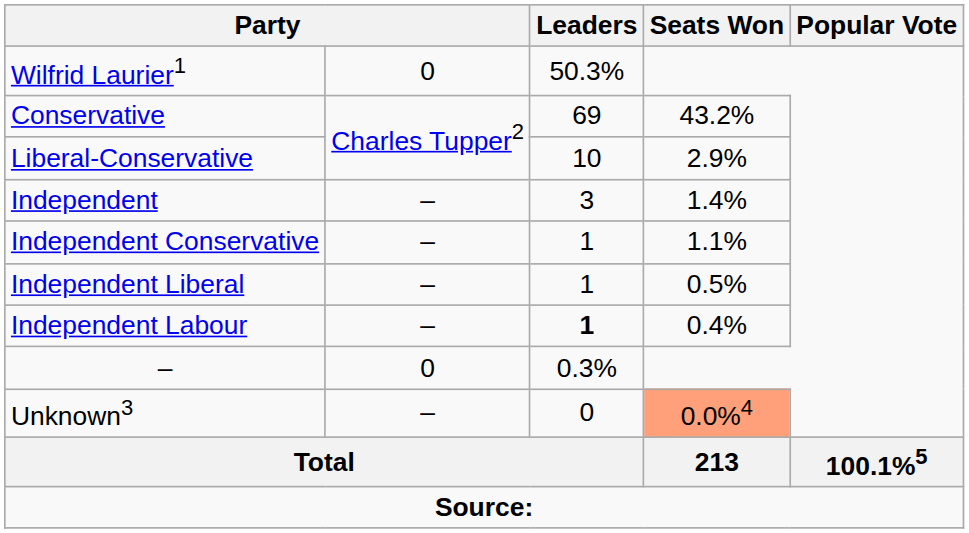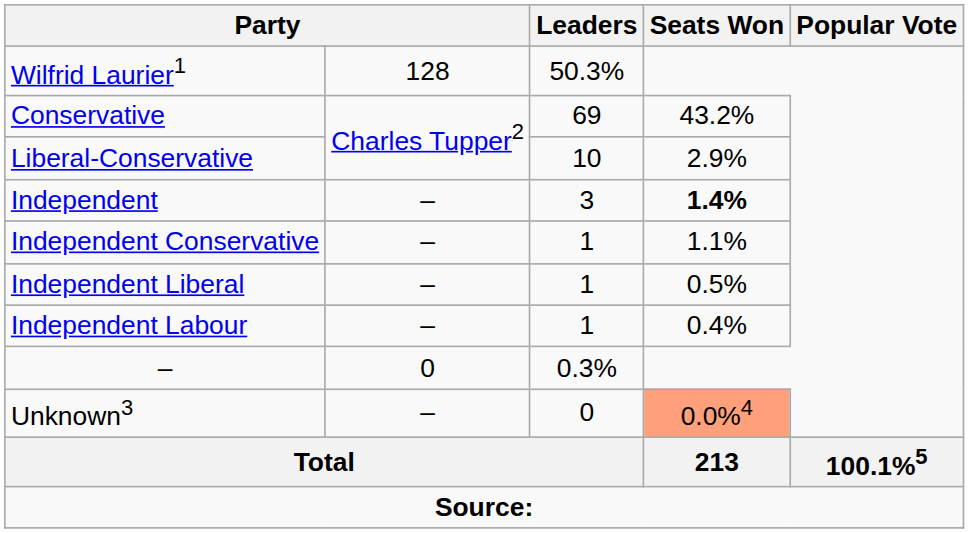Wilfrid Laurier1 | column 2: 0 -> 128
Independent | Seats Won: normal -> bold
Independent Labour | Leaders: bold -> normal
